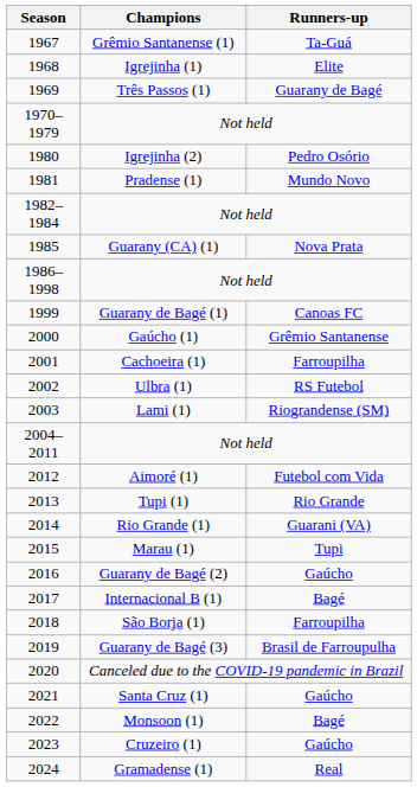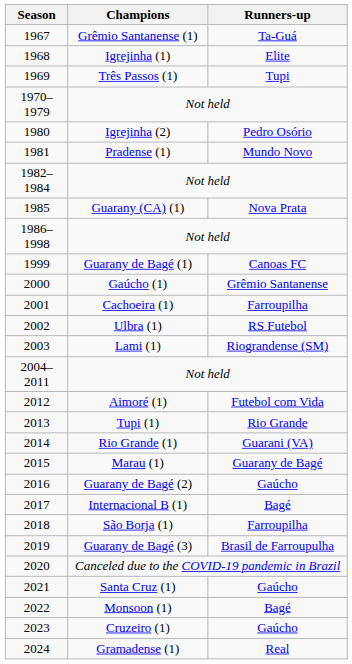1969 | Runners-up: Guarany de Bagé -> Tupi
2015 | Runners-up: Tupi -> Guarany de Bagé
